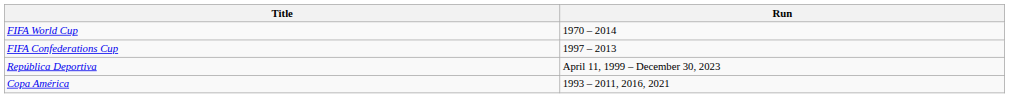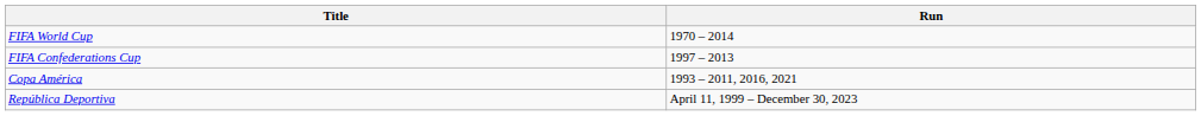rows swapped: Copa América <-> República Deportiva
